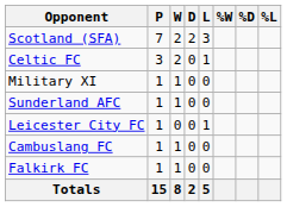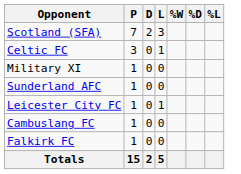- column: W | 2 | 2 | 1 | 1 | 0 | 1 | 1 | 8
